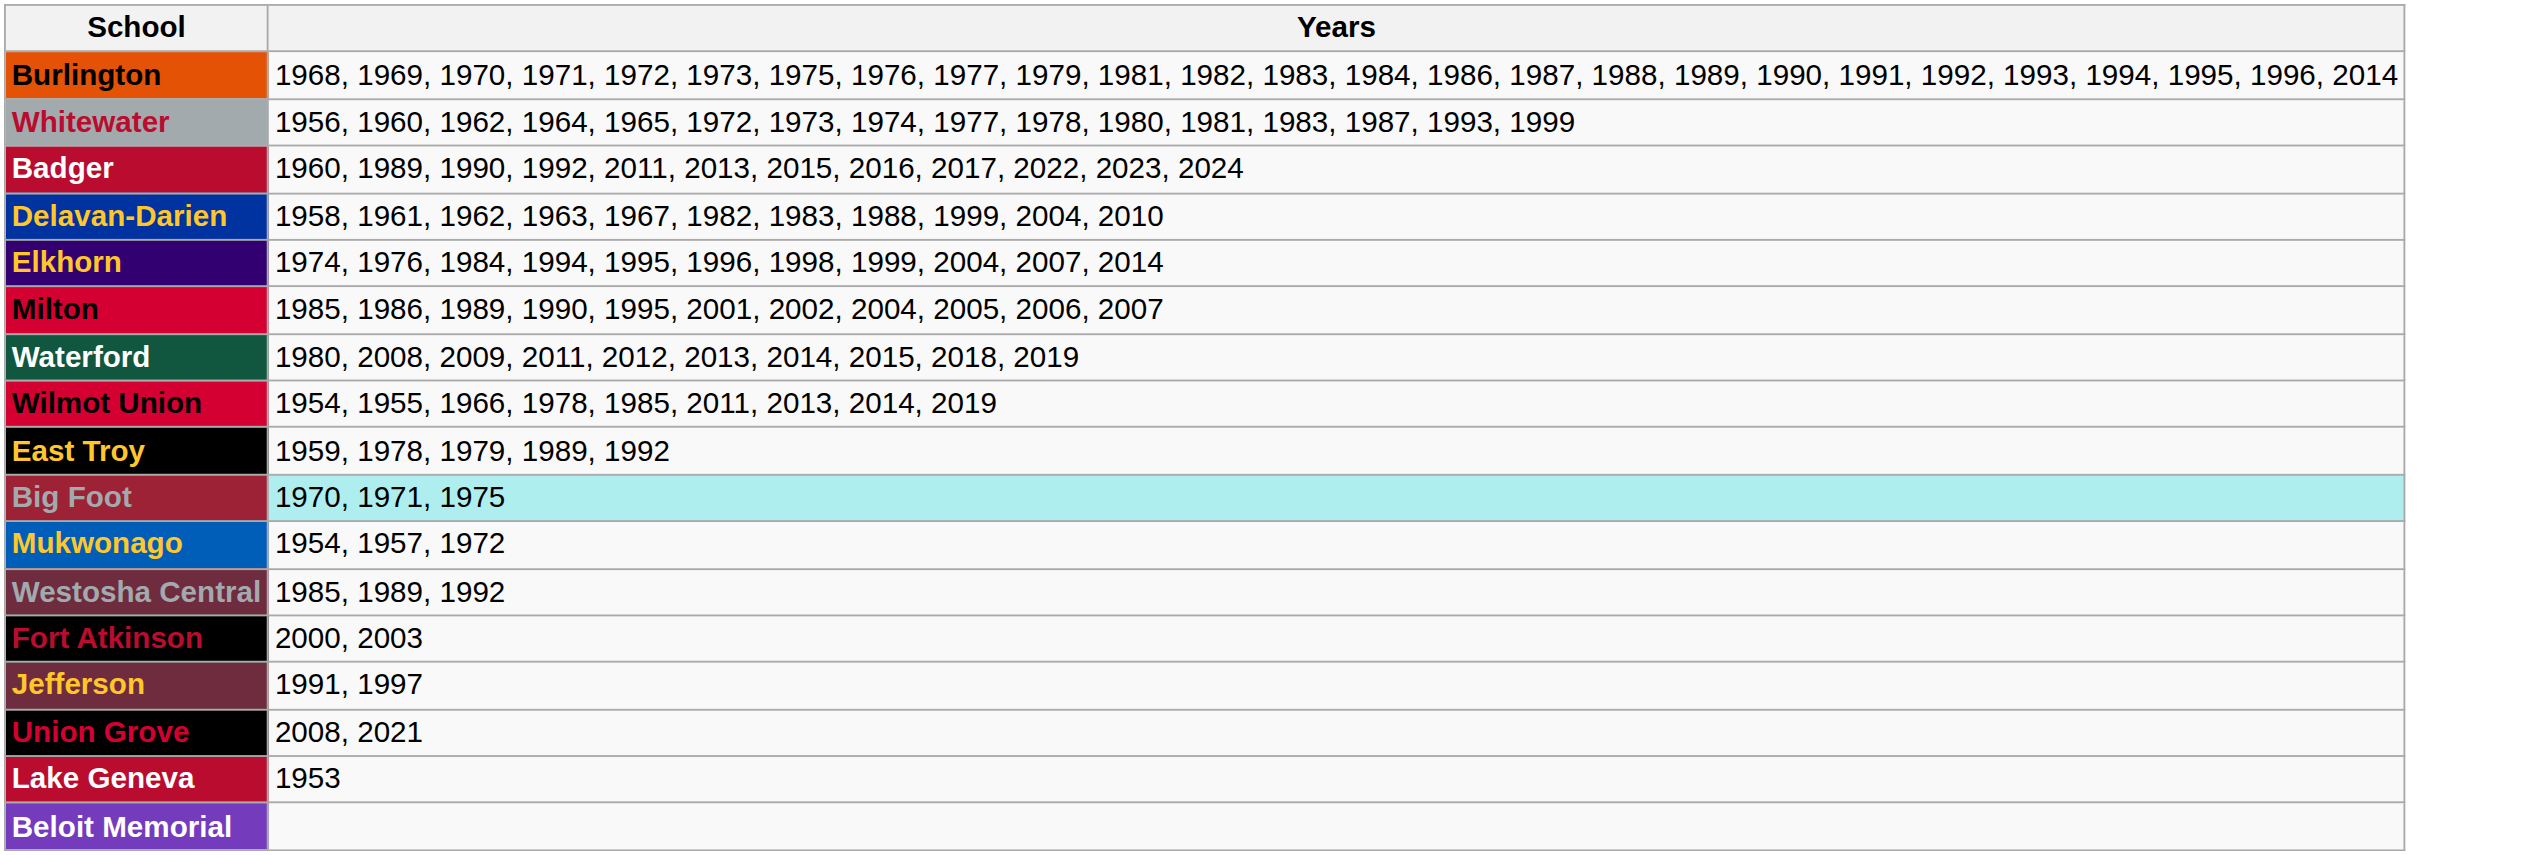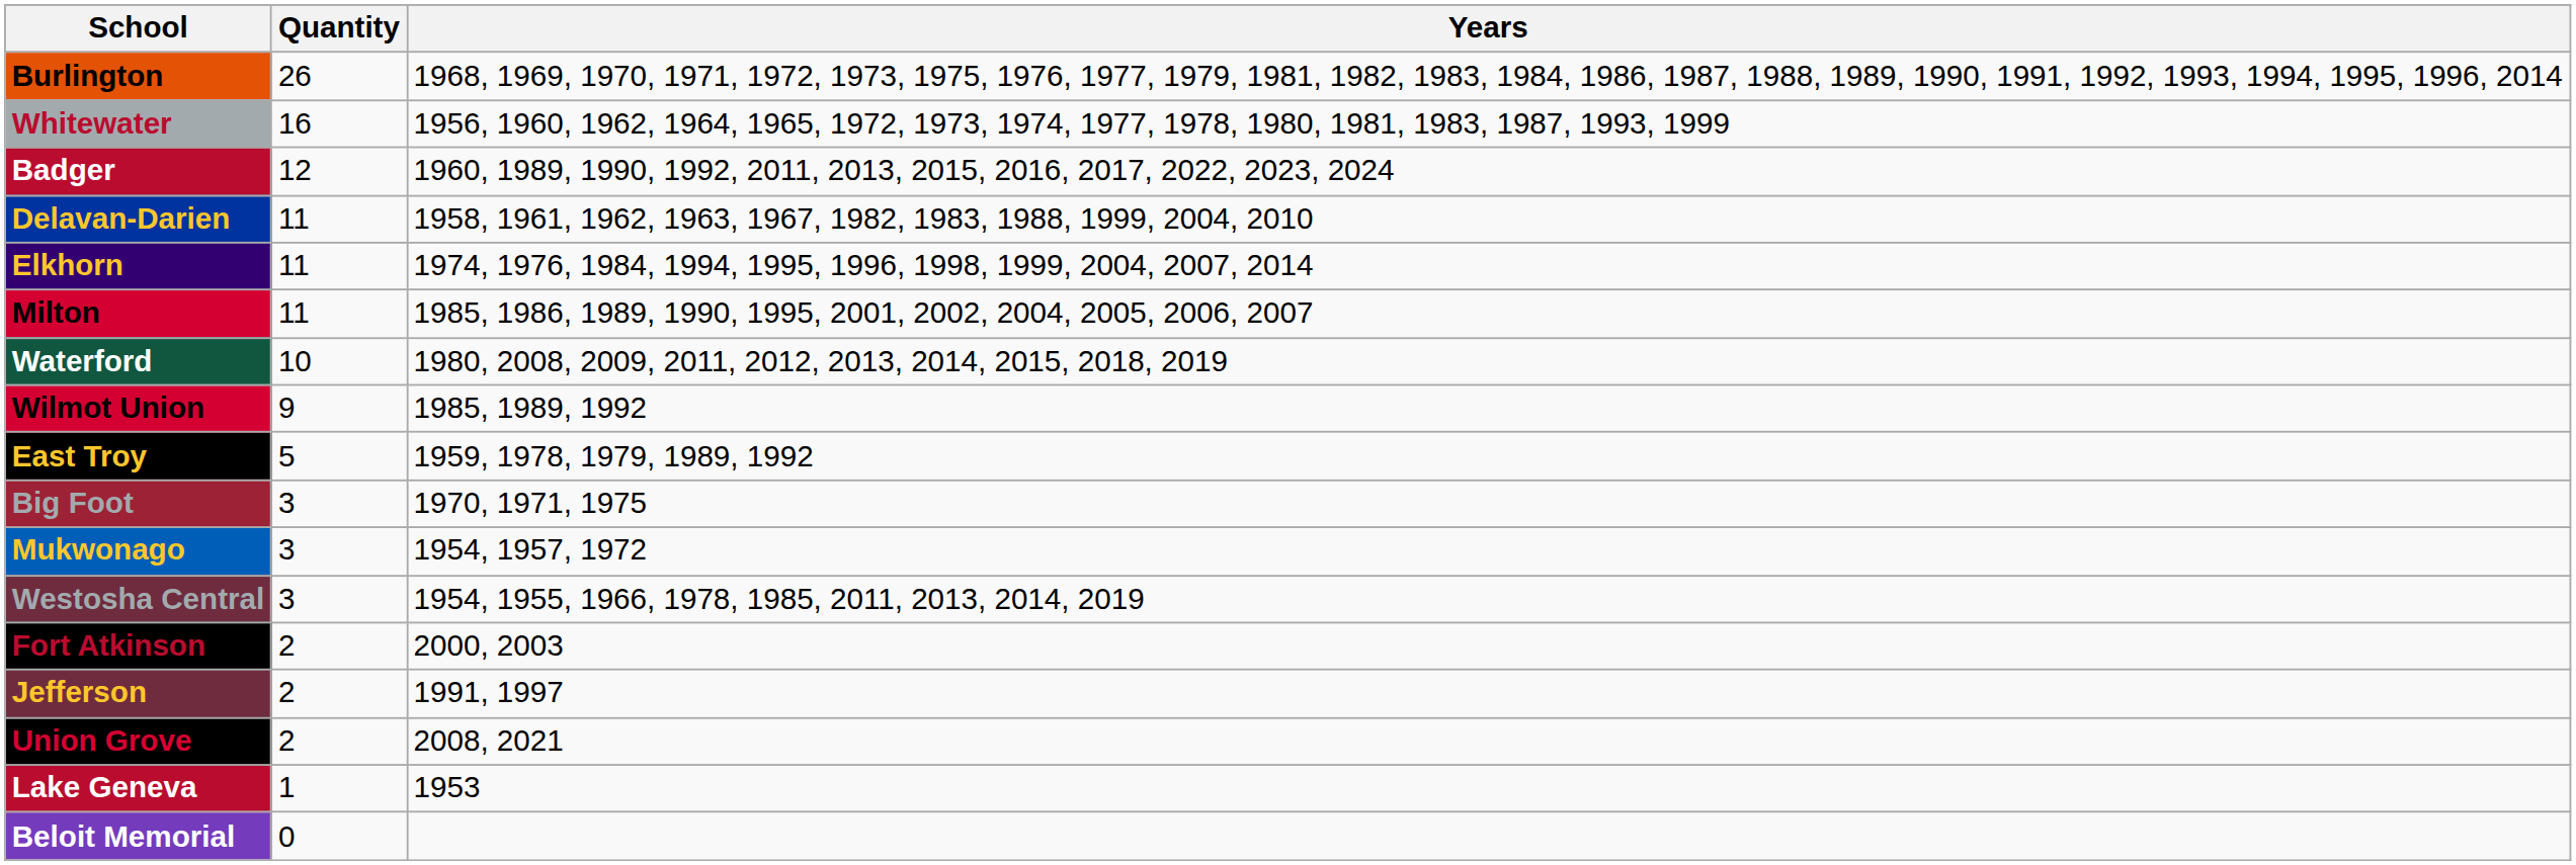+ column: Quantity | 26 | 16 | 12 | 11 | 11 | 11 | 10 | 9 | 5 | 3 | 3 | 3 | 2 | 2 | 2 | 1 | 0
Wilmot Union | Years: 1954, 1955, 1966, 1978, 1985, 2011, 2013, 2014, 2019 -> 1985, 1989, 1992
Big Foot | Years: paleturquoise background -> no background
Westosha Central | Years: 1985, 1989, 1992 -> 1954, 1955, 1966, 1978, 1985, 2011, 2013, 2014, 2019
